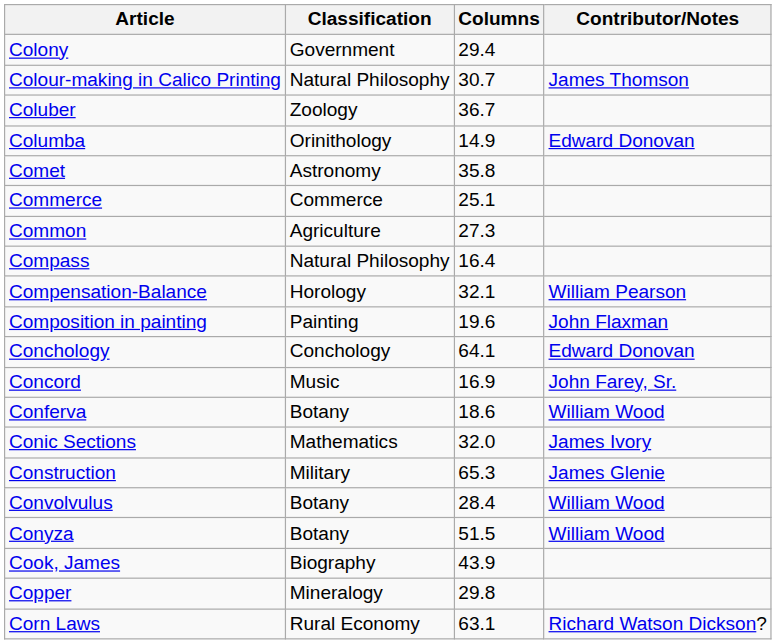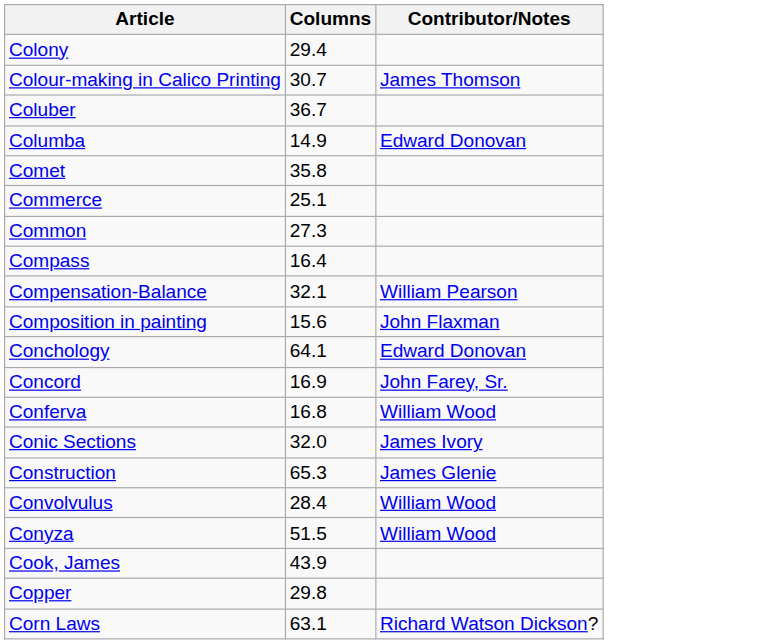- column: Classification | Government | Natural Philosophy | Zoology | Orinithology | Astronomy | Commerce | Agriculture | Natural Philosophy | Horology | Painting | Conchology | Music | Botany | Mathematics | Military | Botany | Botany | Biography | Mineralogy | Rural Economy
Composition in painting | Columns: 19.6 -> 15.6
Conferva | Columns: 18.6 -> 16.8
